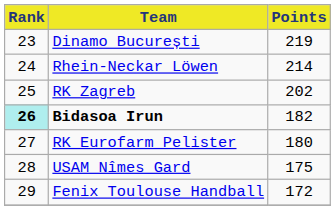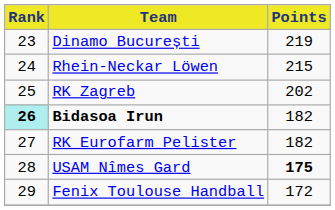Rhein-Neckar Löwen | Points: 214 -> 215
RK Eurofarm Pelister | Points: 180 -> 182
USAM Nîmes Gard | Points: normal -> bold
